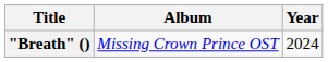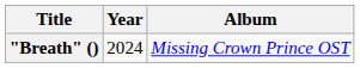columns swapped: Year <-> Album
